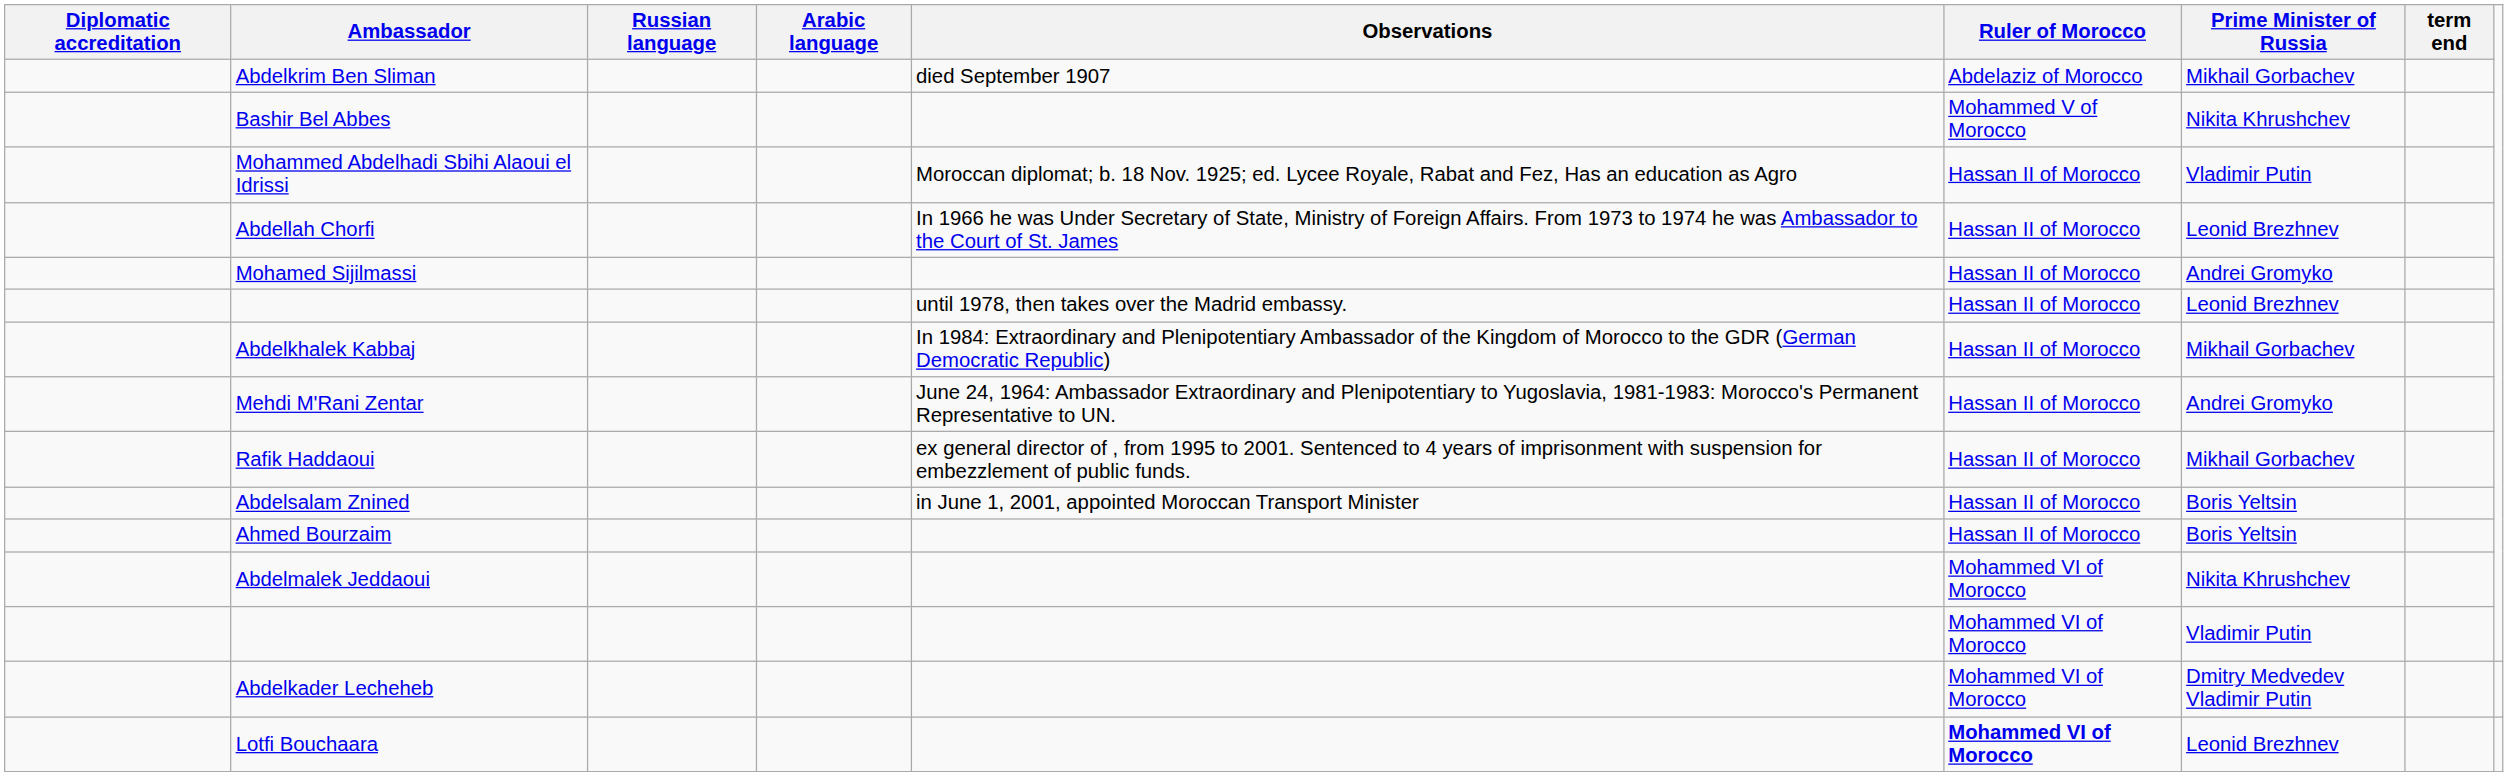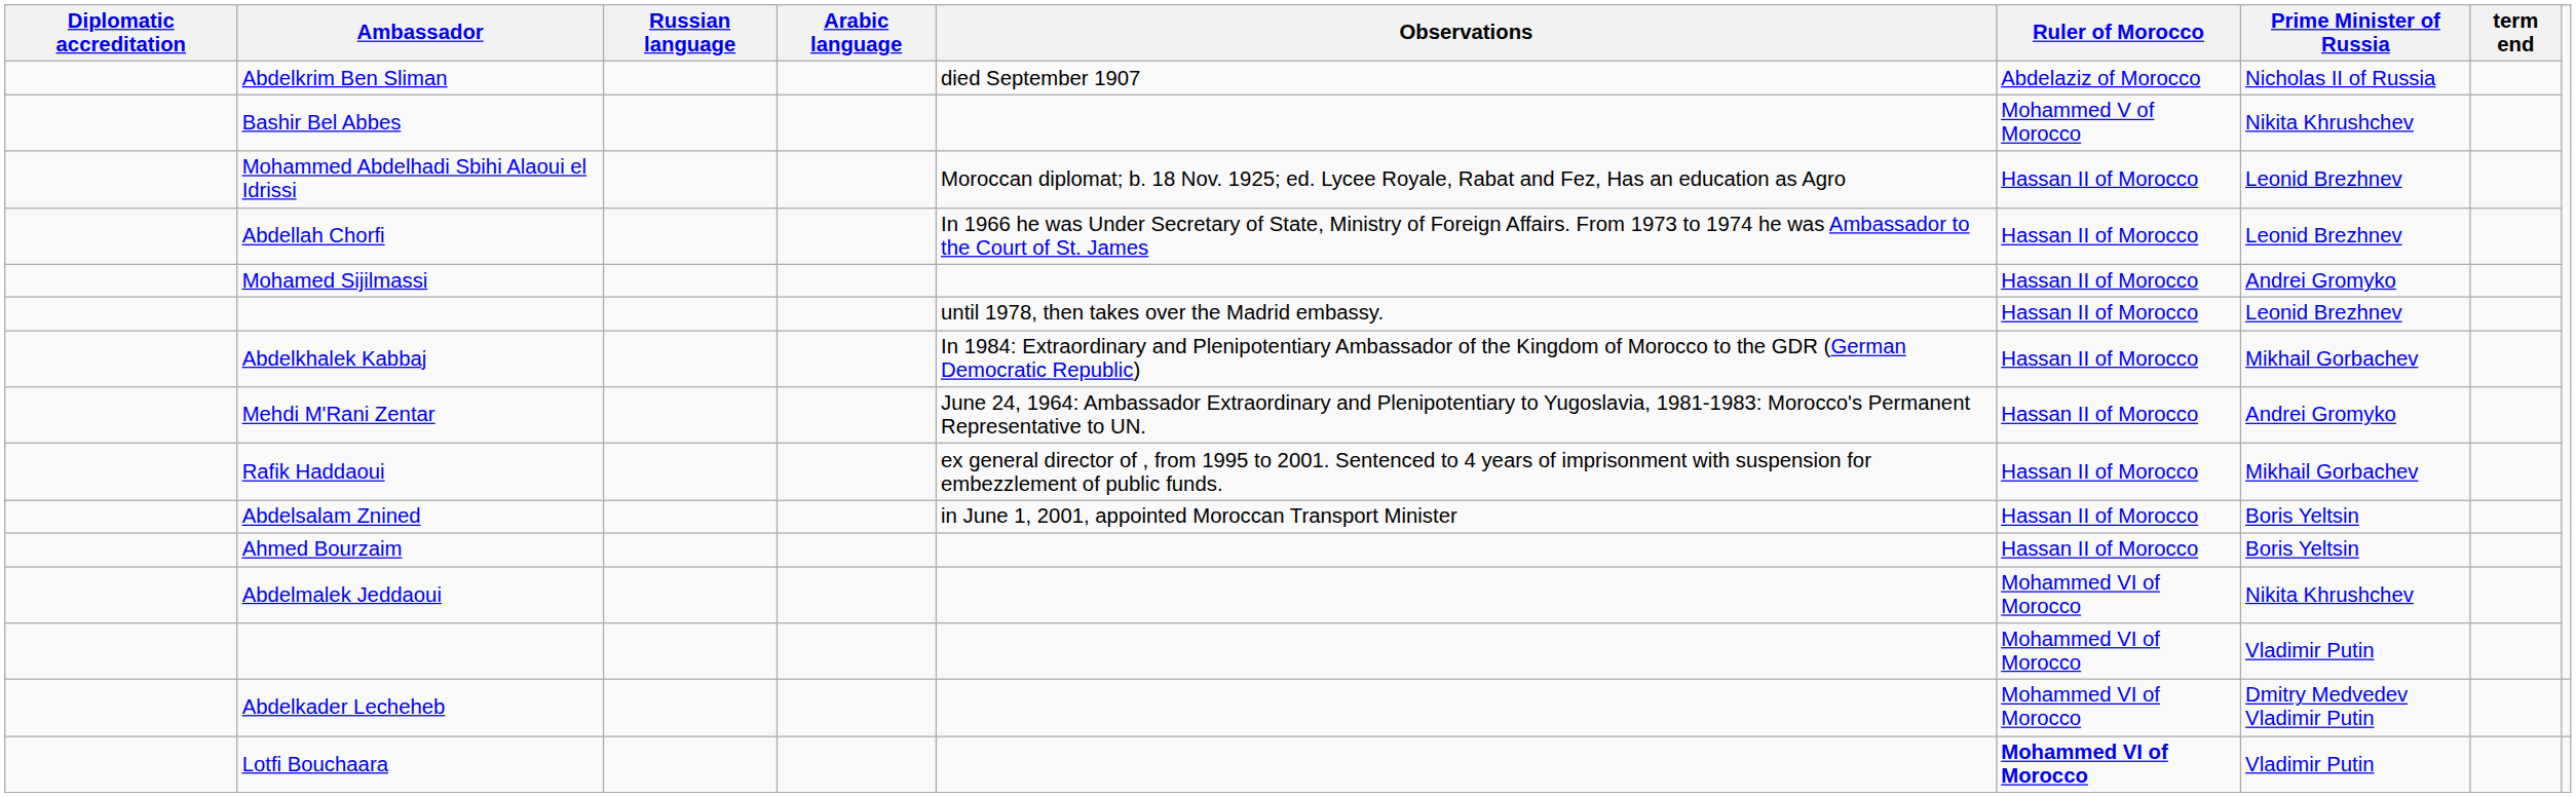Abdelkrim Ben Sliman | Prime Minister of Russia: Mikhail Gorbachev -> Nicholas II of Russia
Mohammed Abdelhadi Sbihi Alaoui el Idrissi | Prime Minister of Russia: Vladimir Putin -> Leonid Brezhnev
Lotfi Bouchaara | Prime Minister of Russia: Leonid Brezhnev -> Vladimir Putin
